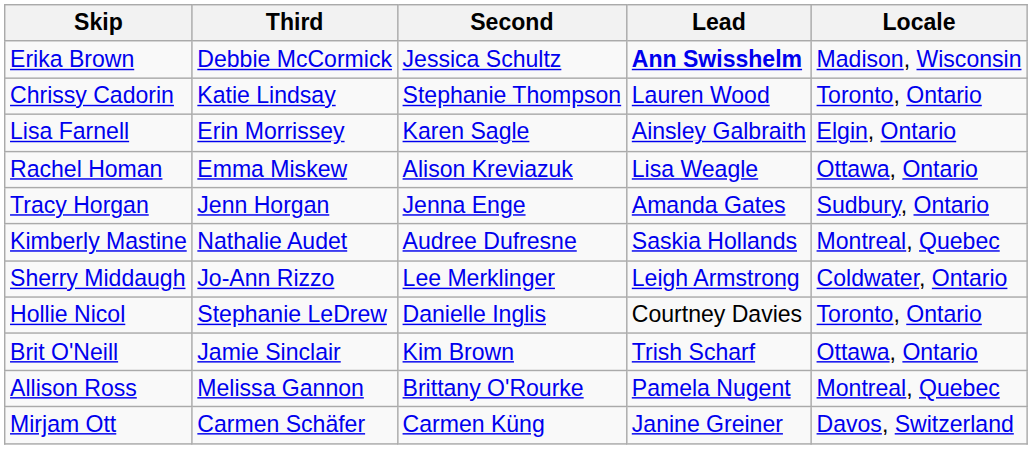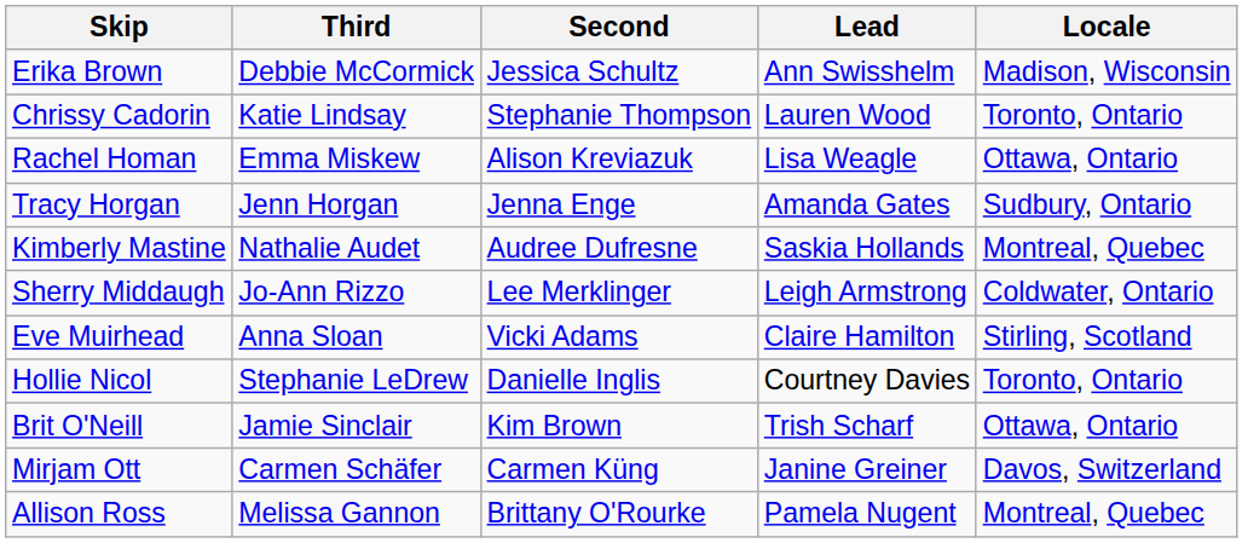Erika Brown | Lead: bold -> normal
- row: Lisa Farnell | Erin Morrissey | Karen Sagle | Ainsley Galbraith | Elgin, Ontario
+ row: Eve Muirhead | Anna Sloan | Vicki Adams | Claire Hamilton | Stirling, Scotland
rows swapped: Mirjam Ott <-> Allison Ross
